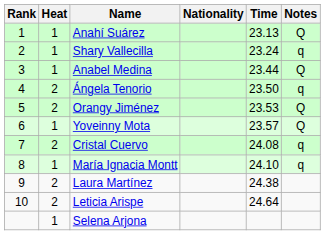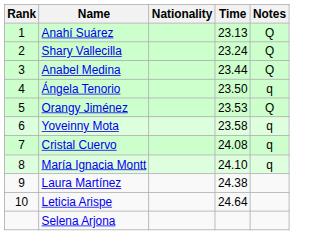- column: Heat | 1 | 1 | 1 | 2 | 2 | 1 | 2 | 1 | 2 | 2 | 1
Shary Vallecilla | Notes: q -> Q
Yoveinny Mota | Time: 23.57 -> 23.58
Yoveinny Mota | Notes: Q -> q
